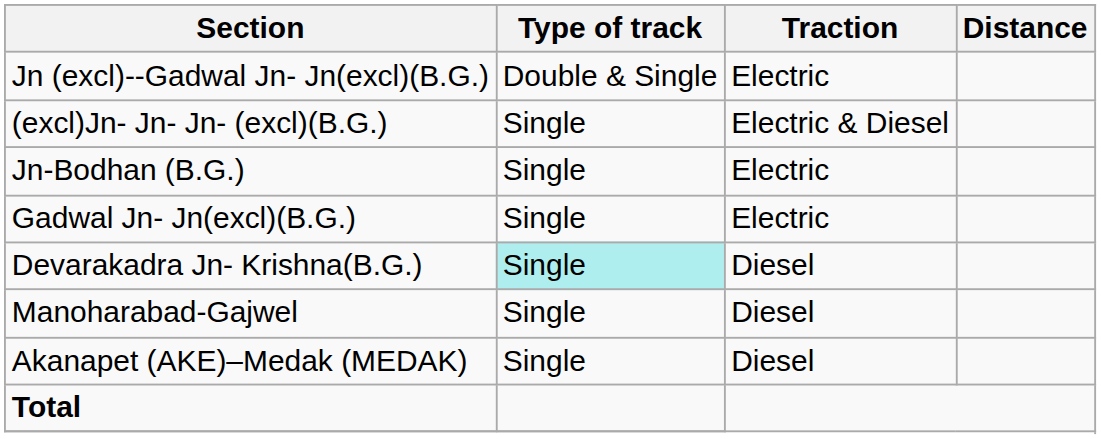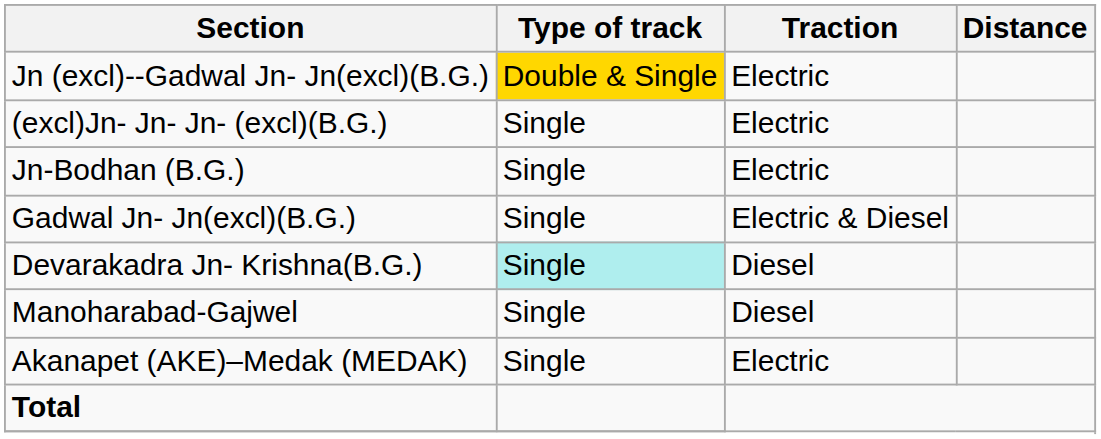Jn (excl)--Gadwal Jn- Jn(excl)(B.G.) | Type of track: no background -> gold background
(excl)Jn- Jn- Jn- (excl)(B.G.) | Traction: Electric & Diesel -> Electric
Gadwal Jn- Jn(excl)(B.G.) | Traction: Electric -> Electric & Diesel
Akanapet (AKE)–Medak (MEDAK) | Traction: Diesel -> Electric
